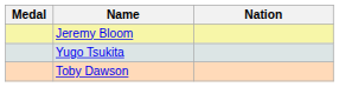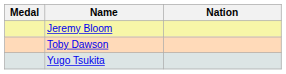rows swapped: Yugo Tsukita <-> Toby Dawson
